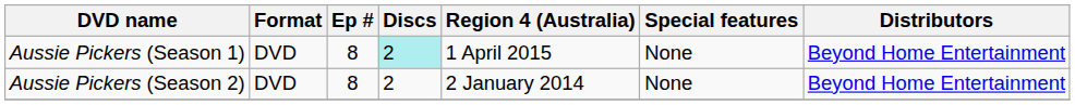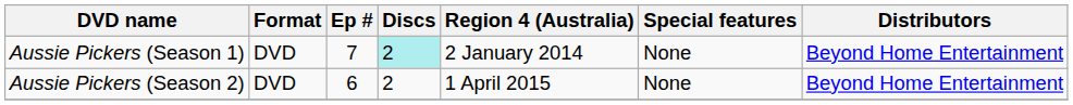Aussie Pickers (Season 1) | Ep #: 8 -> 7
Aussie Pickers (Season 1) | Region 4 (Australia): 1 April 2015 -> 2 January 2014
Aussie Pickers (Season 2) | Ep #: 8 -> 6
Aussie Pickers (Season 2) | Region 4 (Australia): 2 January 2014 -> 1 April 2015
